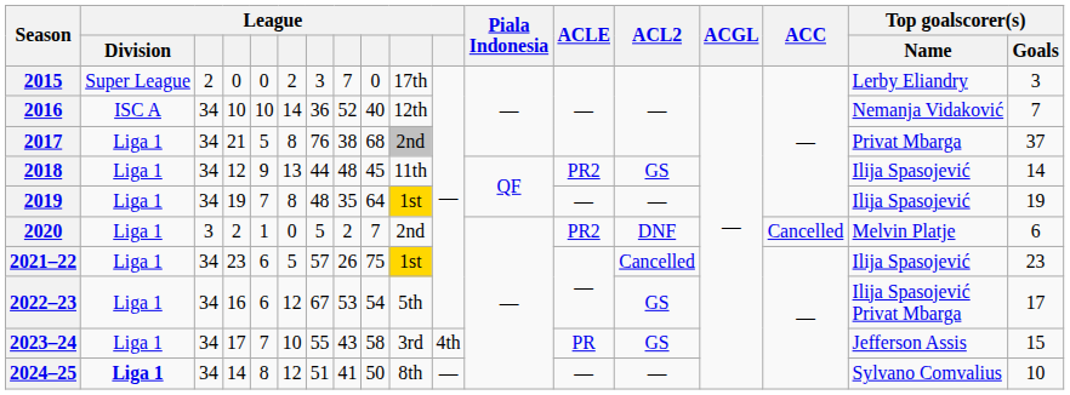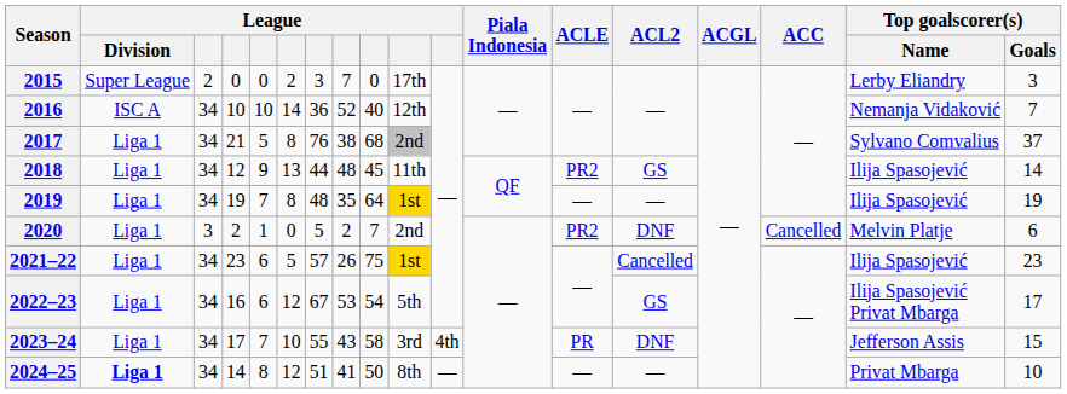2017 | Top goalscorer(s) / Name: Privat Mbarga -> Sylvano Comvalius
2023–24 | ACL2: GS -> DNF
2024–25 | Top goalscorer(s) / Name: Sylvano Comvalius -> Privat Mbarga
